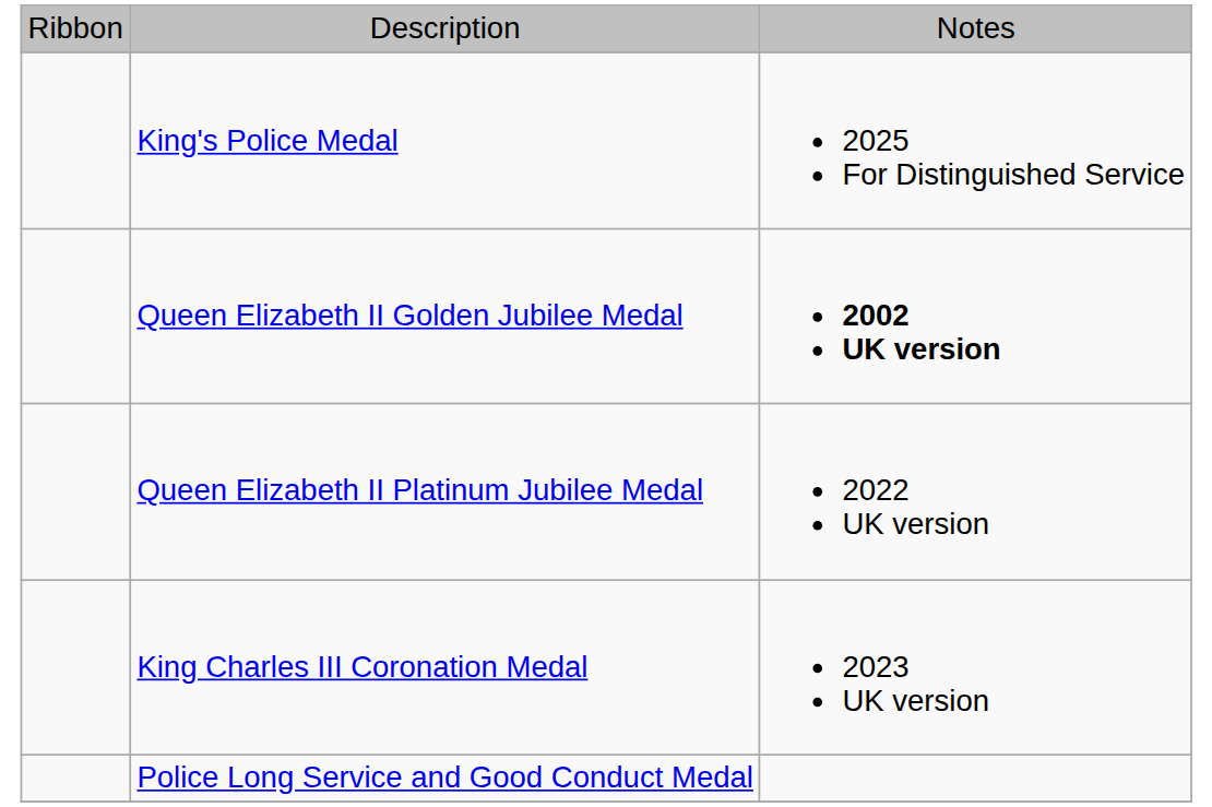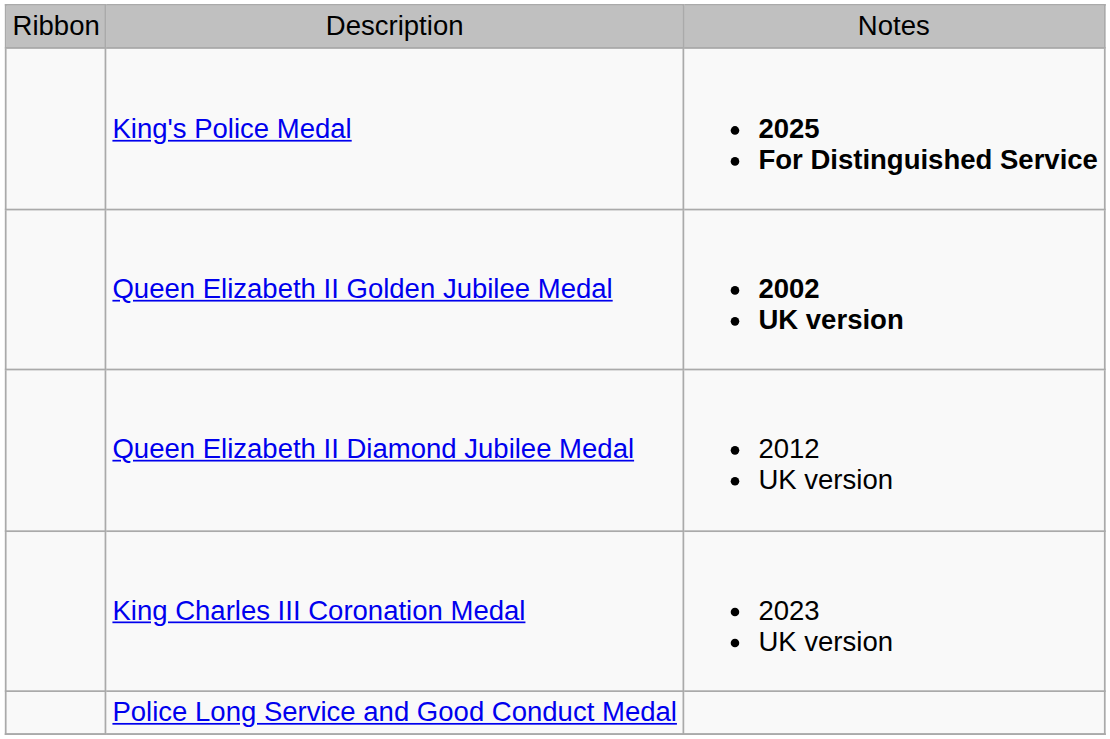King's Police Medal | column 3: normal -> bold
+ row: Queen Elizabeth II Diamond Jubilee Medal | 2012 UK version
- row: Queen Elizabeth II Platinum Jubilee Medal | 2022 UK version
